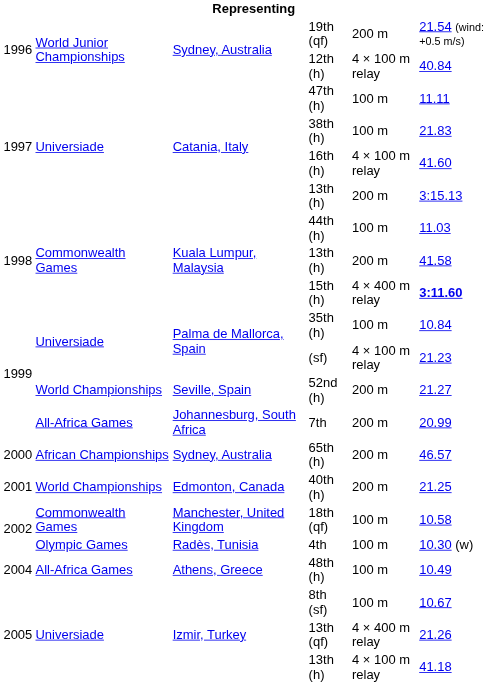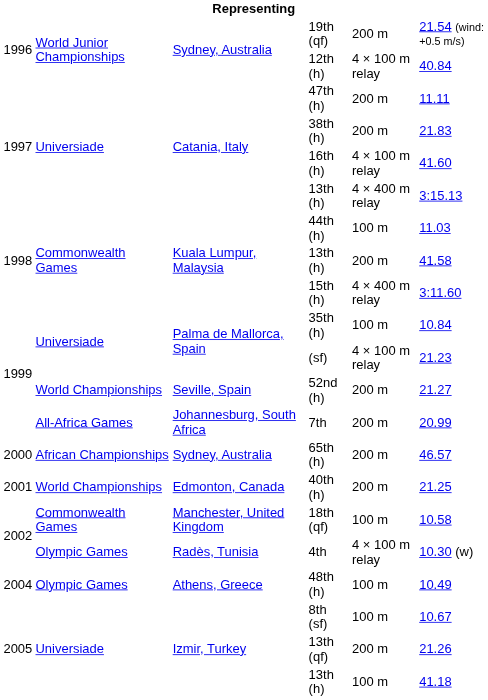47th (h) | column 5: 100 m -> 200 m
38th (h) | column 5: 100 m -> 200 m
Catania, Italy / 13th (h) | column 5: 200 m -> 4 × 400 m relay
15th (h) | column 6: bold -> normal
4th | column 5: 100 m -> 4 × 100 m relay
48th (h) | column 2: All-Africa Games -> Olympic Games
13th (qf) | column 5: 4 × 400 m relay -> 200 m
Izmir, Turkey / 13th (h) | column 5: 4 × 100 m relay -> 100 m
